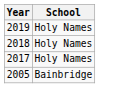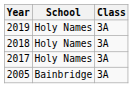+ column: Class | 3A | 3A | 3A | 3A
